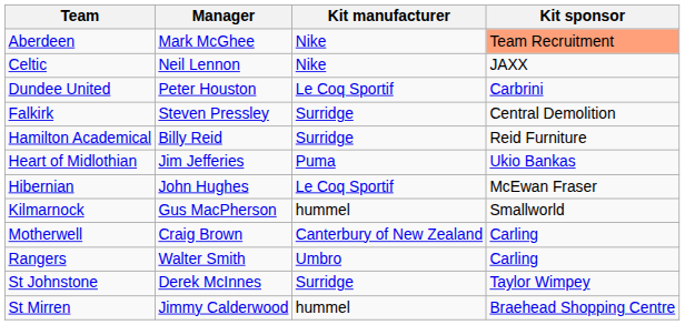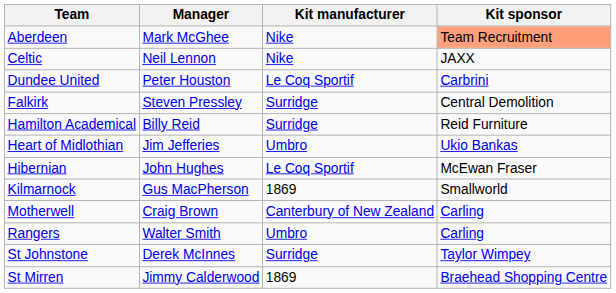Heart of Midlothian | Kit manufacturer: Puma -> Umbro
Kilmarnock | Kit manufacturer: hummel -> 1869
St Mirren | Kit manufacturer: hummel -> 1869
